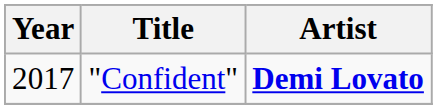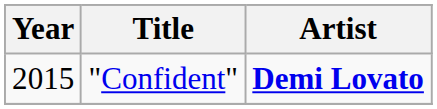"Confident" | Year: 2017 -> 2015
